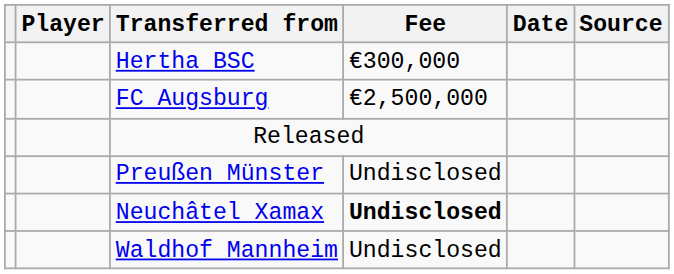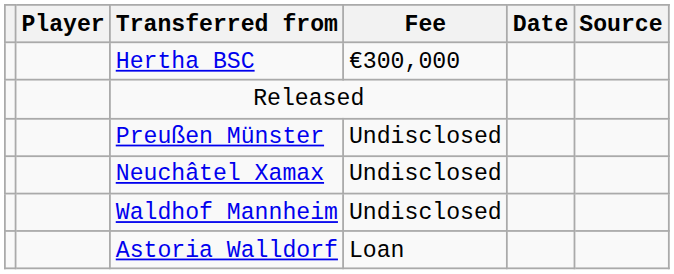- row: FC Augsburg | €2,500,000
Neuchâtel Xamax | Fee: bold -> normal
+ row: Astoria Walldorf | Loan
